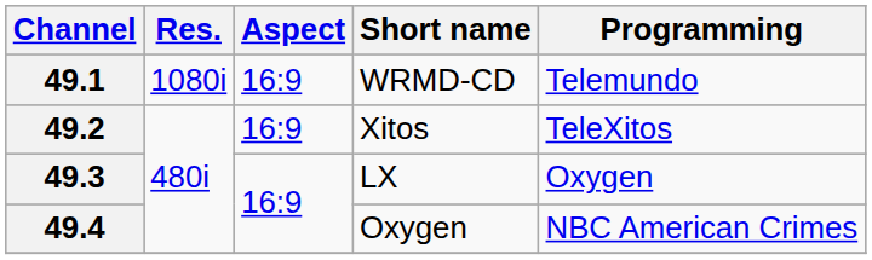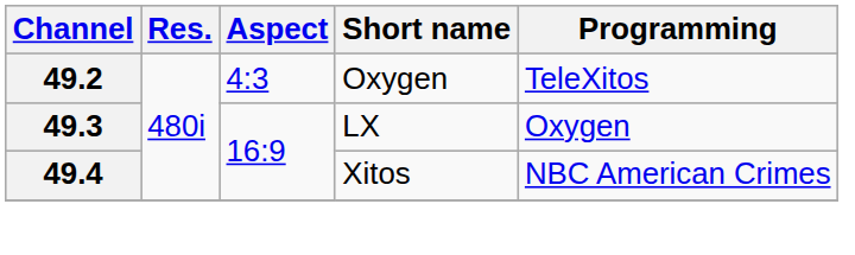- row: 49.1 | 1080i | 16:9 | WRMD-CD | Telemundo
49.2 | Aspect: 16:9 -> 4:3
49.2 | Short name: Xitos -> Oxygen
49.4 | Short name: Oxygen -> Xitos
